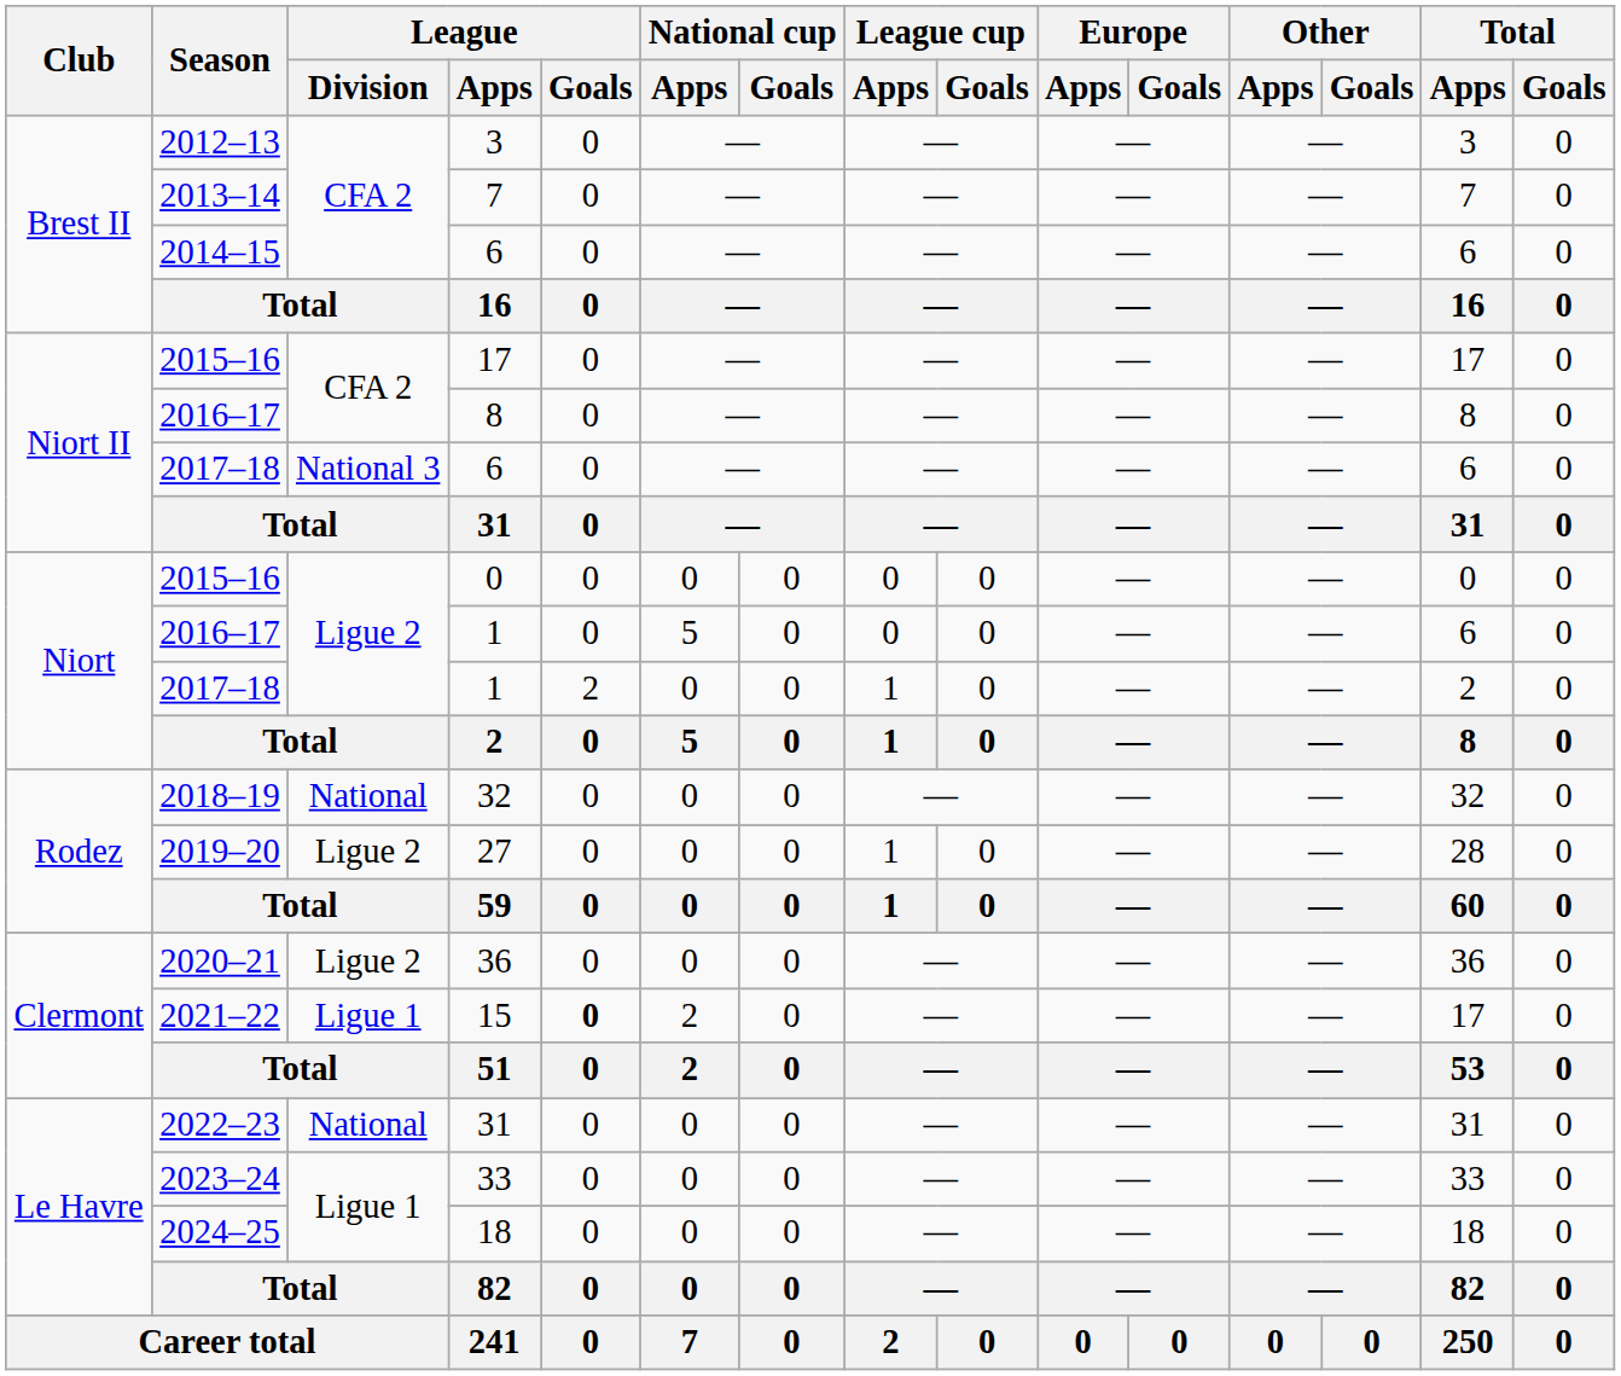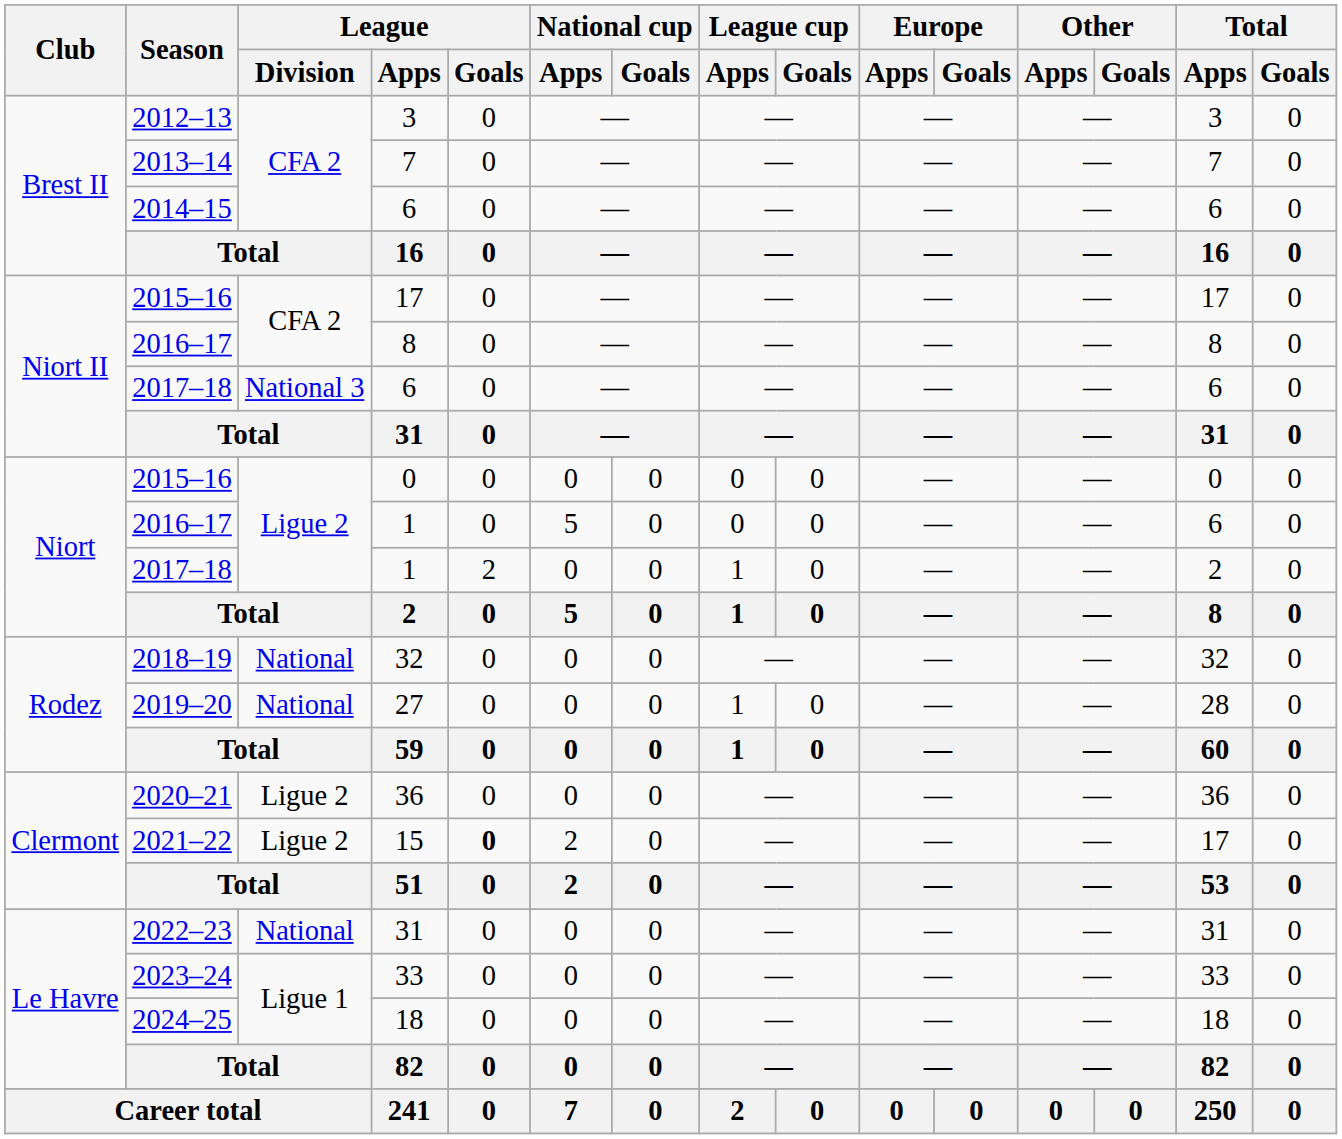27 | League / Division: Ligue 2 -> National
15 | League / Division: Ligue 1 -> Ligue 2
